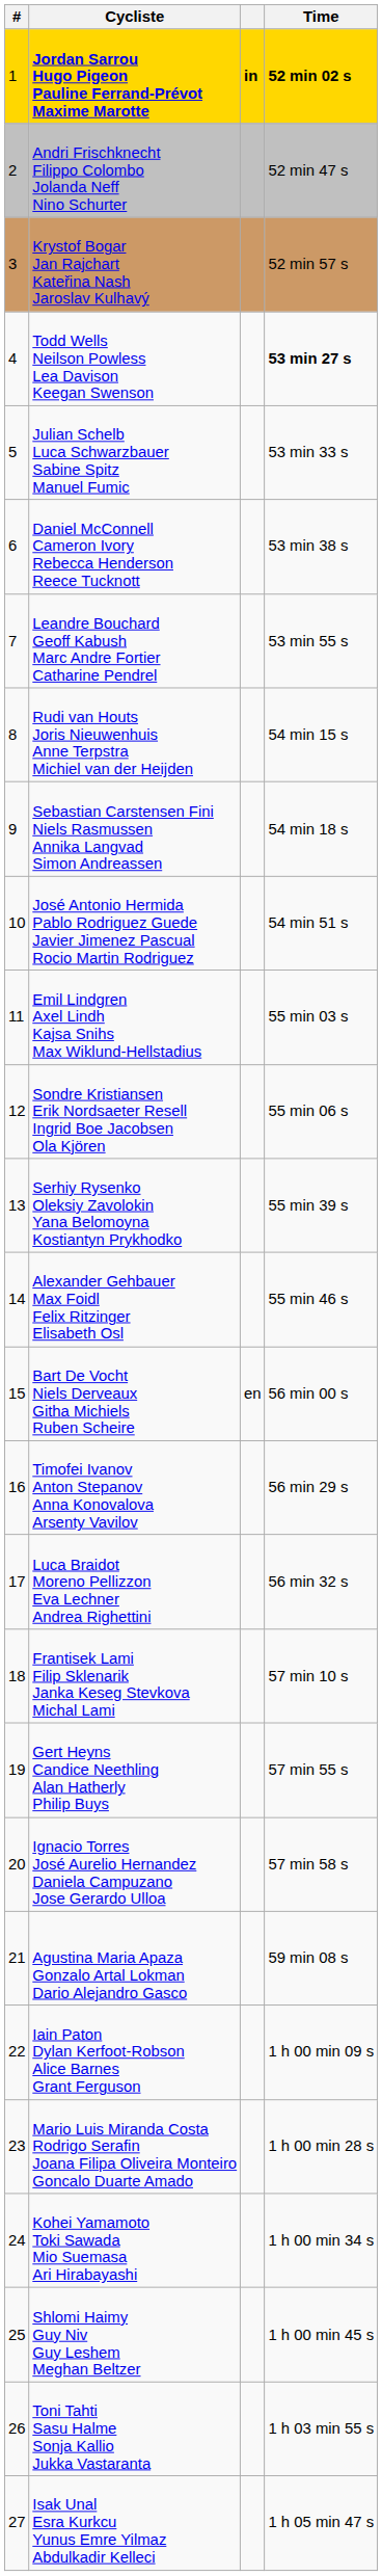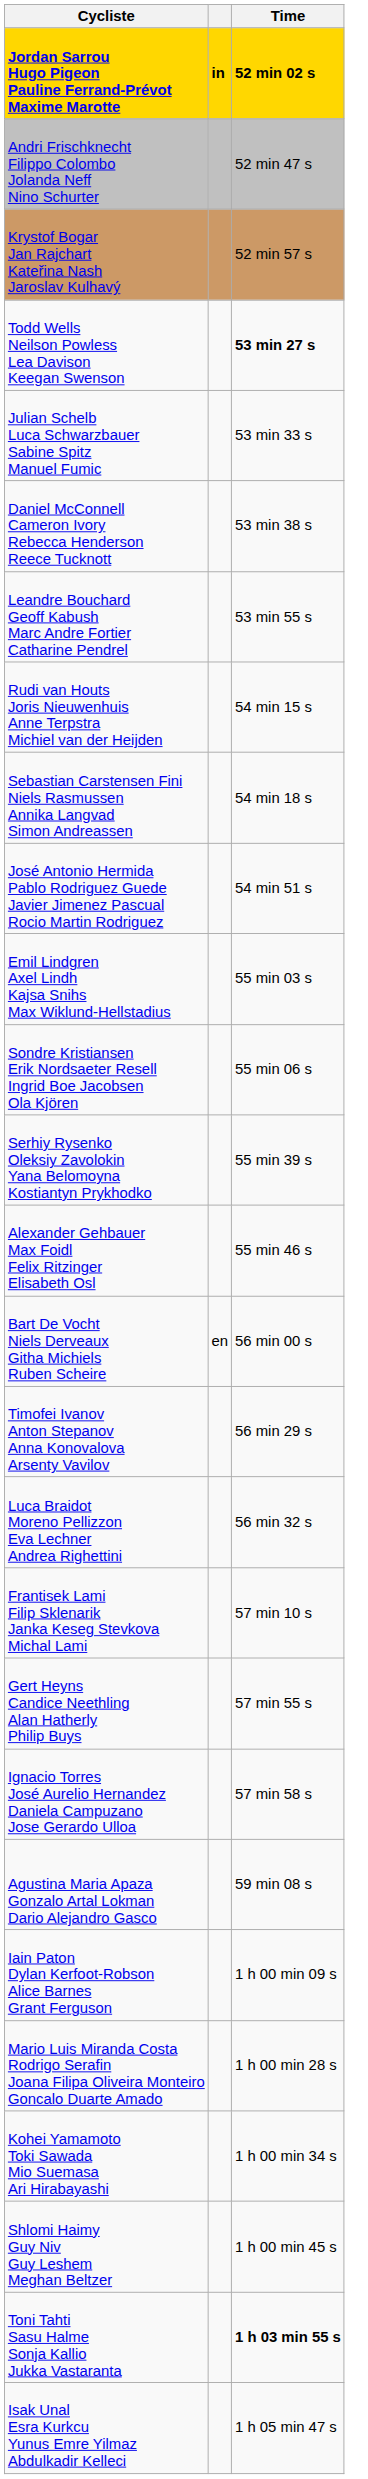- column: # | 1 | 2 | 3 | 4 | 5 | 6 | 7 | 8 | 9 | 10 | 11 | 12 | 13 | 14 | 15 | 16 | 17 | 18 | 19 | 20 | 21 | 22 | 23 | 24 | 25 | 26 | 27
Toni Tahti Sasu Halme Sonja Kallio Jukka Vastaranta | Time: normal -> bold
